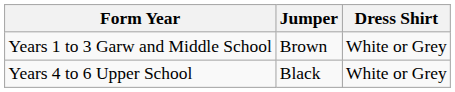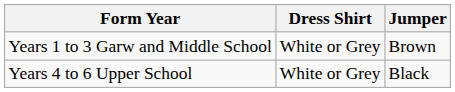columns swapped: Jumper <-> Dress Shirt
